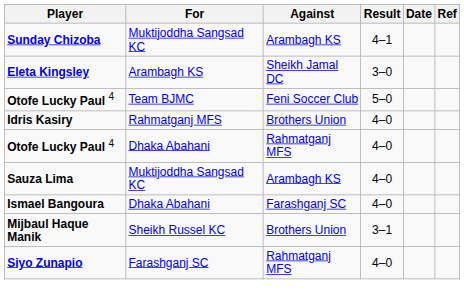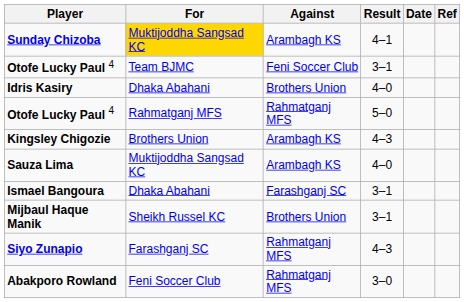Sunday Chizoba | For: no background -> gold background
- row: Eleta Kingsley | Arambagh KS | Sheikh Jamal DC | 3–0
Otofe Lucky Paul 4 / Feni Soccer Club | Result: 5–0 -> 3–1
Idris Kasiry | For: Rahmatganj MFS -> Dhaka Abahani
Otofe Lucky Paul 4 / Rahmatganj MFS | For: Dhaka Abahani -> Rahmatganj MFS
Otofe Lucky Paul 4 / Rahmatganj MFS | Result: 4–0 -> 5–0
+ row: Kingsley Chigozie | Brothers Union | Arambagh KS | 4–3
Ismael Bangoura | Result: 4–0 -> 3–1
Siyo Zunapio | Result: 4–0 -> 4–3
+ row: Abakporo Rowland | Feni Soccer Club | Rahmatganj MFS | 3–0
